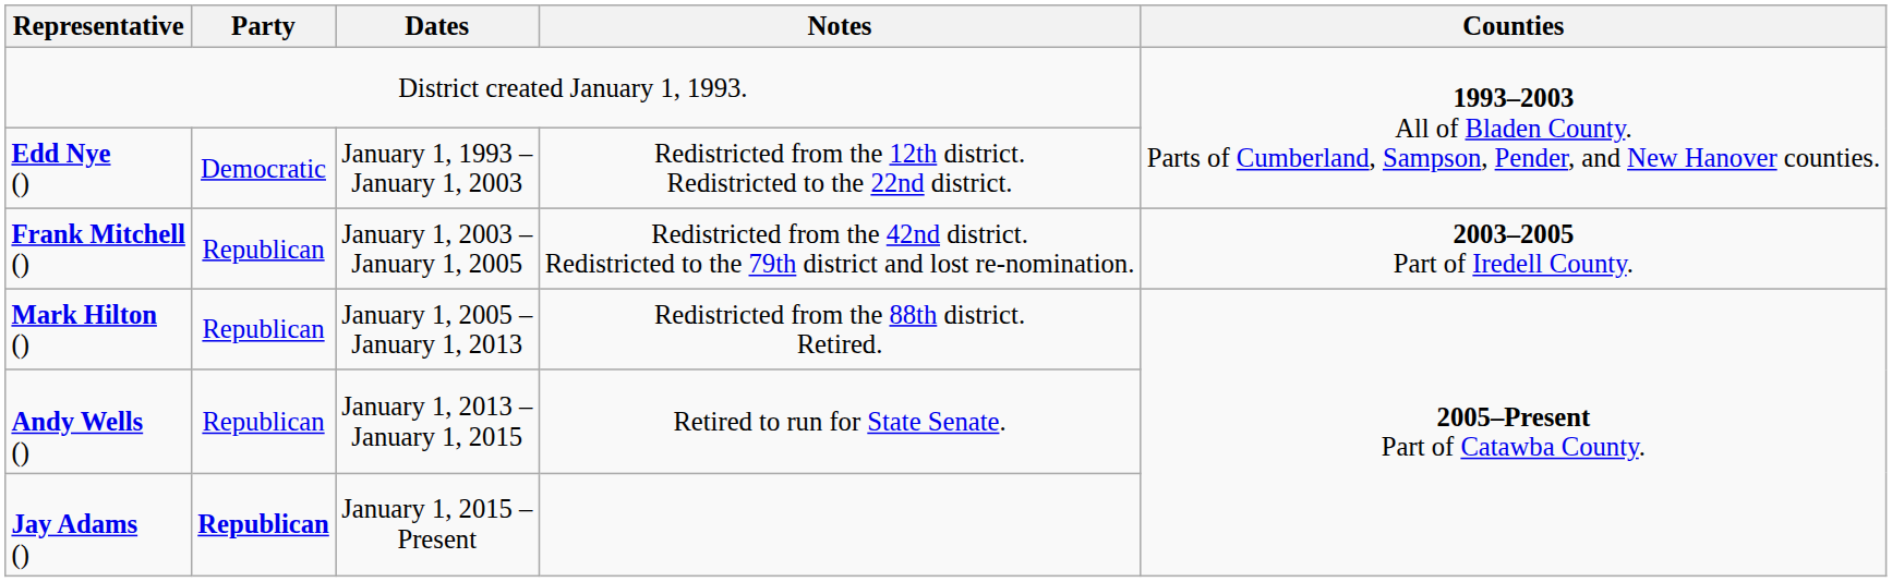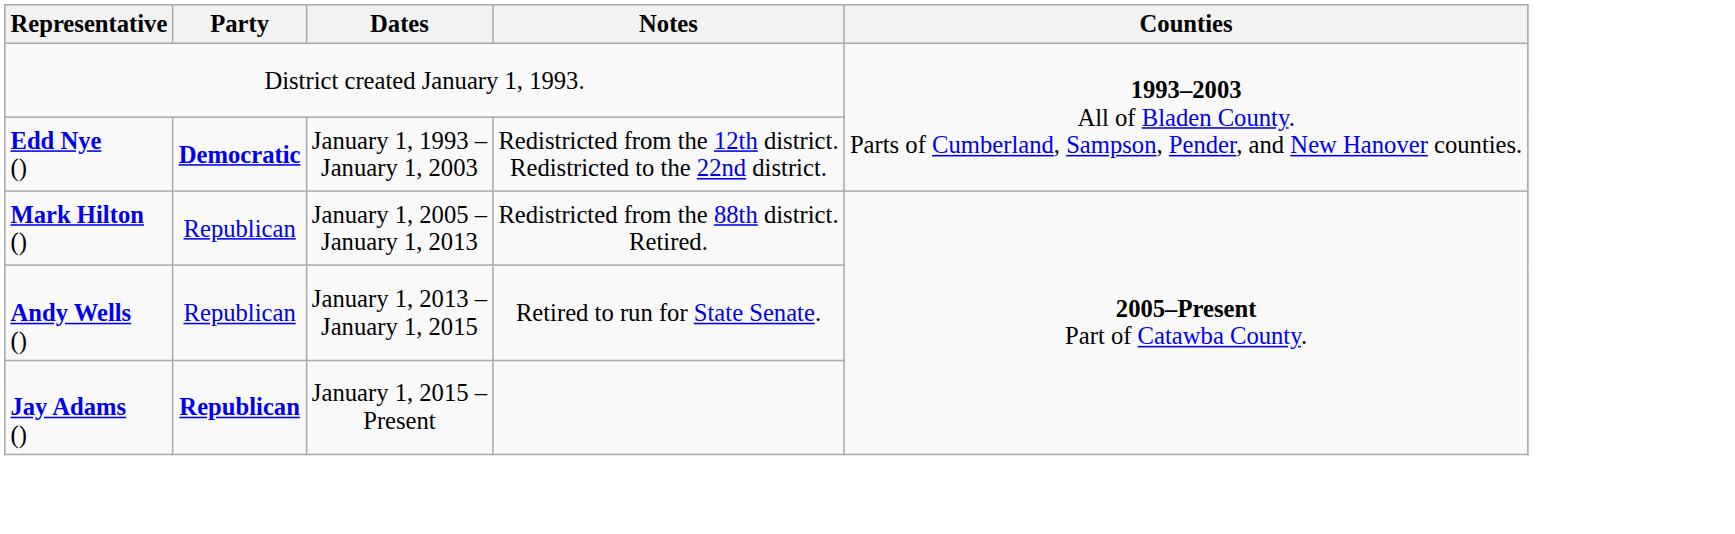Edd Nye () | Party: normal -> bold
- row: Frank Mitchell () | Republican | January 1, 2003 – January 1, 2005 | Redistricted from the 42nd district. Redistricted to the 79th district and lost re-nomination. | 2003–2005 Part of Iredell County.
